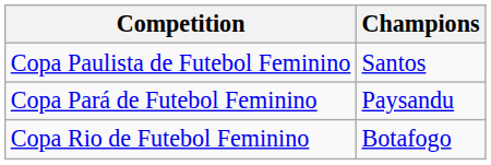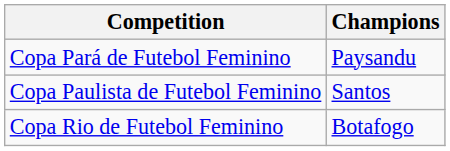rows swapped: Copa Pará de Futebol Feminino <-> Copa Paulista de Futebol Feminino
